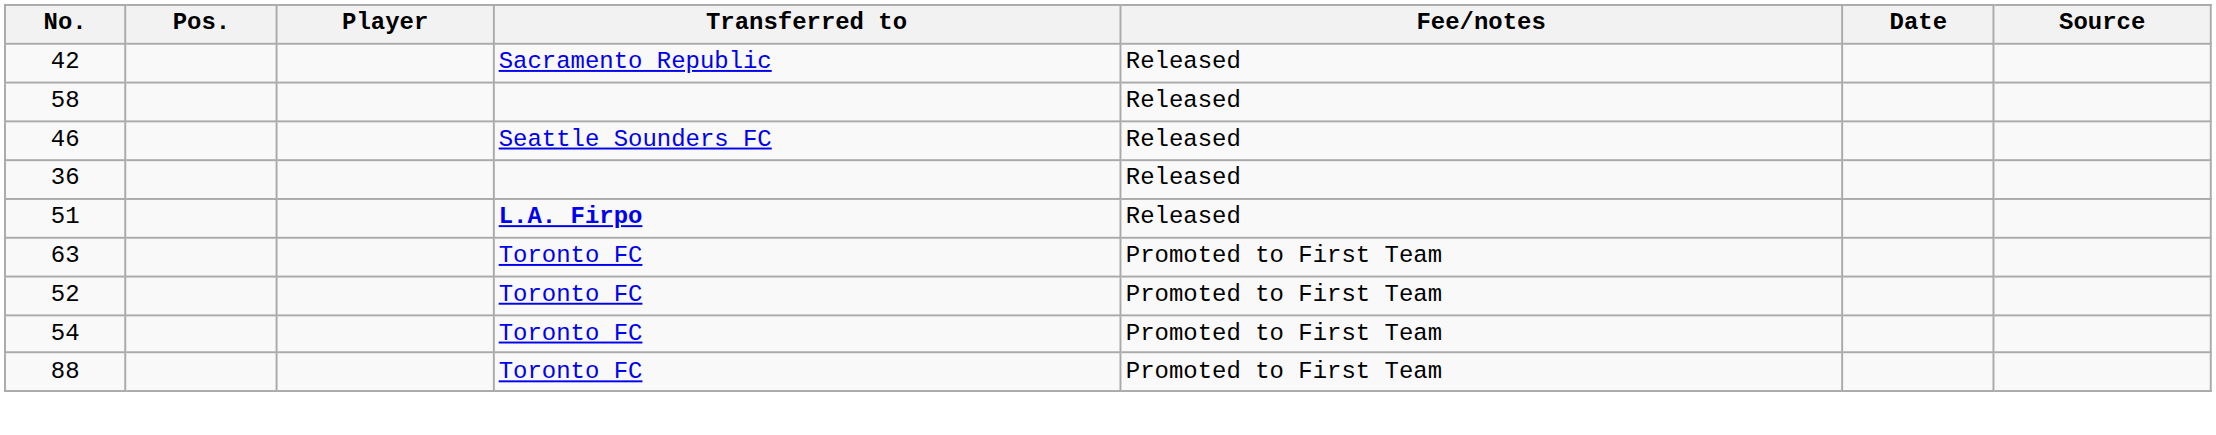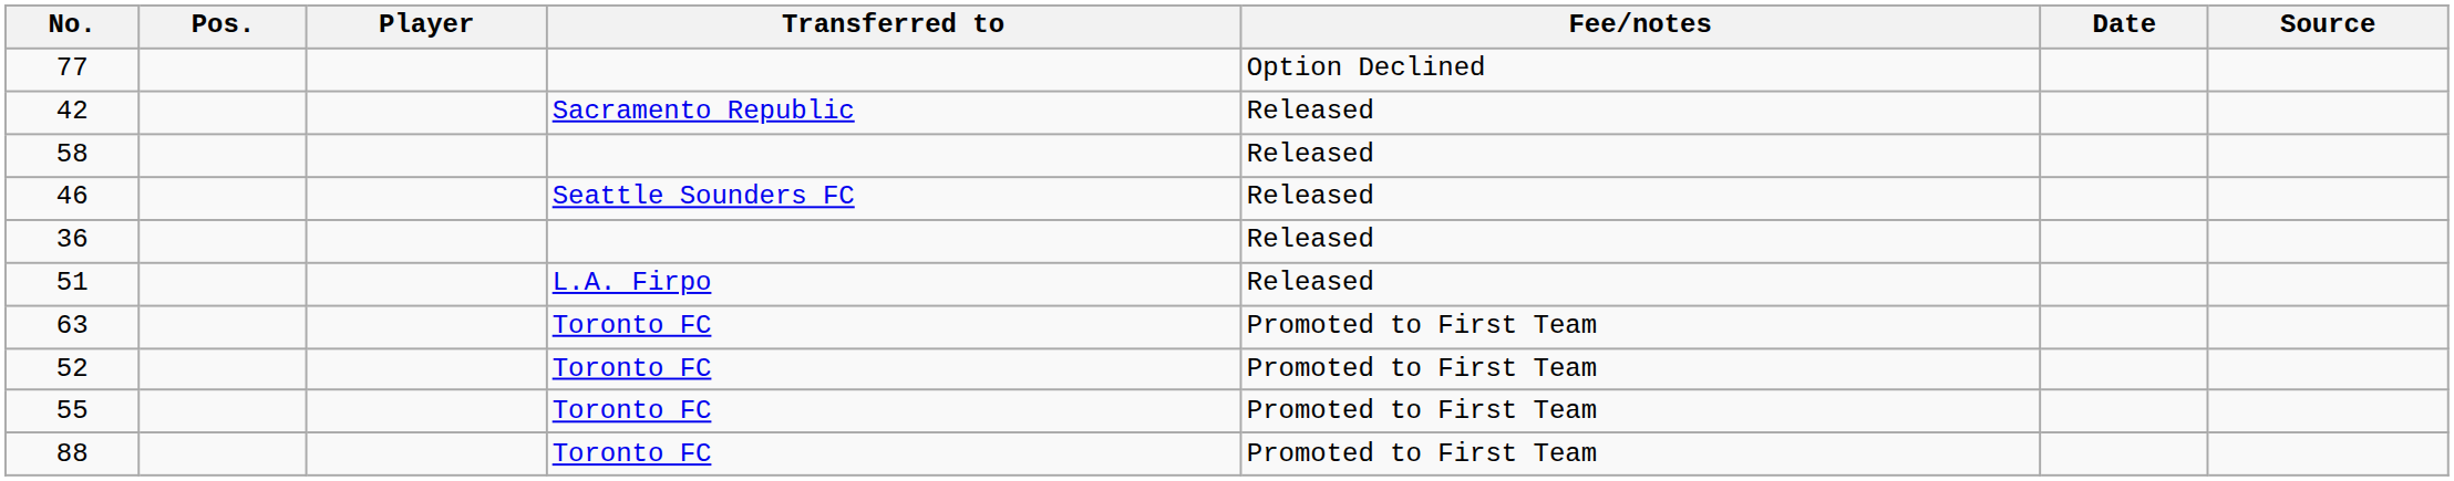+ row: 77 | Option Declined
51 | Transferred to: bold -> normal
- row: 54 | Toronto FC | Promoted to First Team
+ row: 55 | Toronto FC | Promoted to First Team
